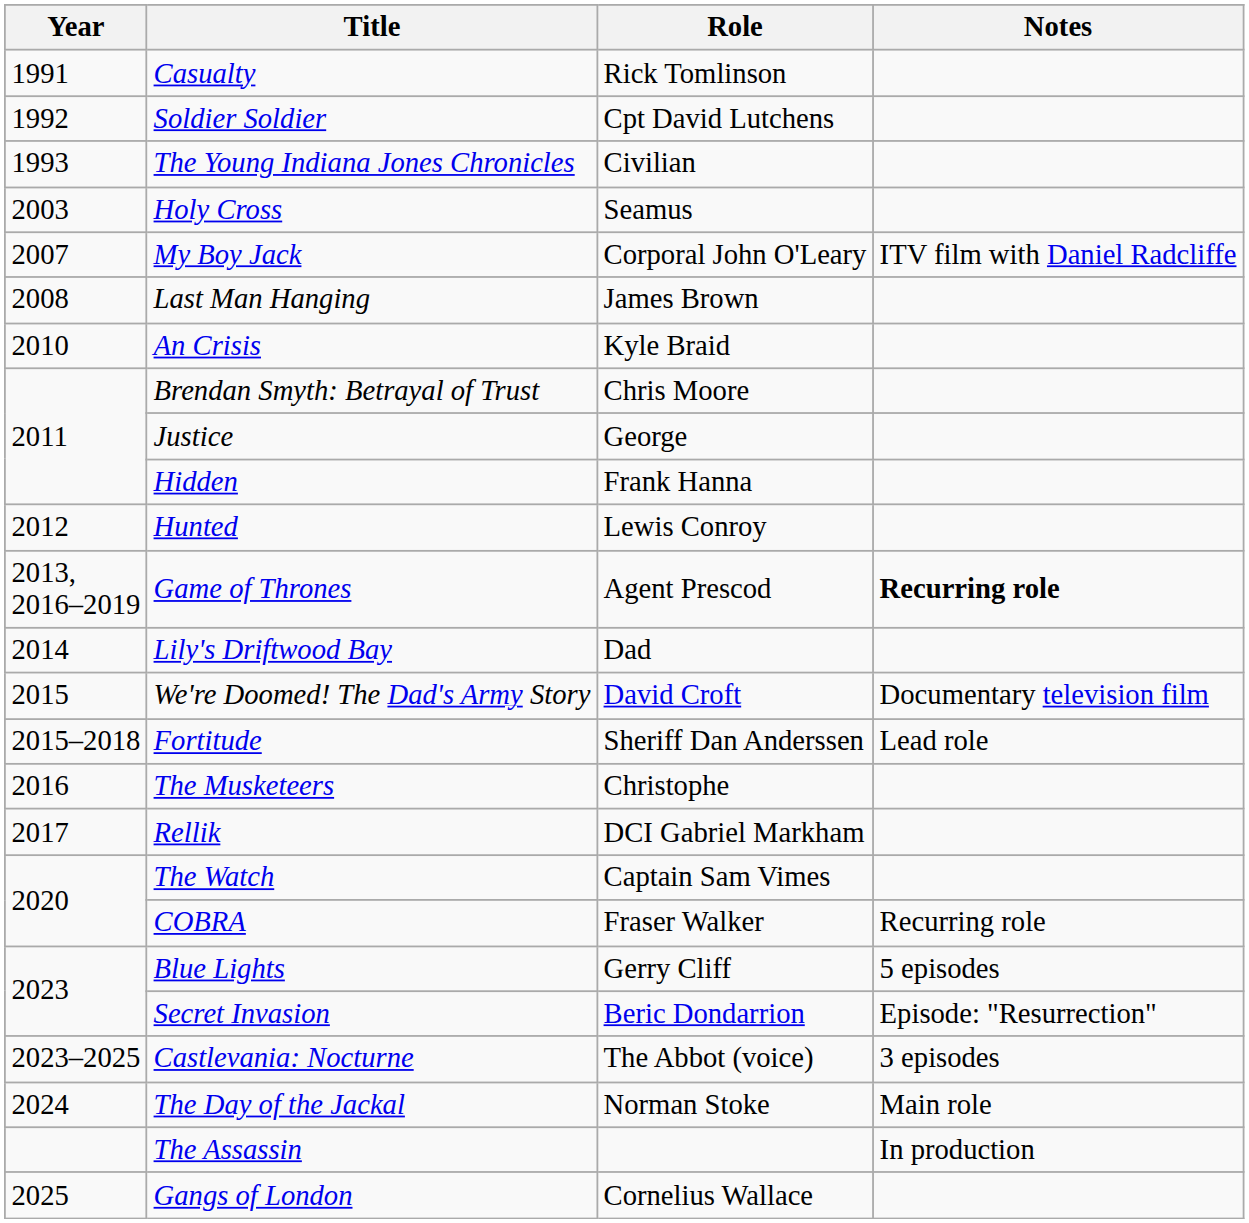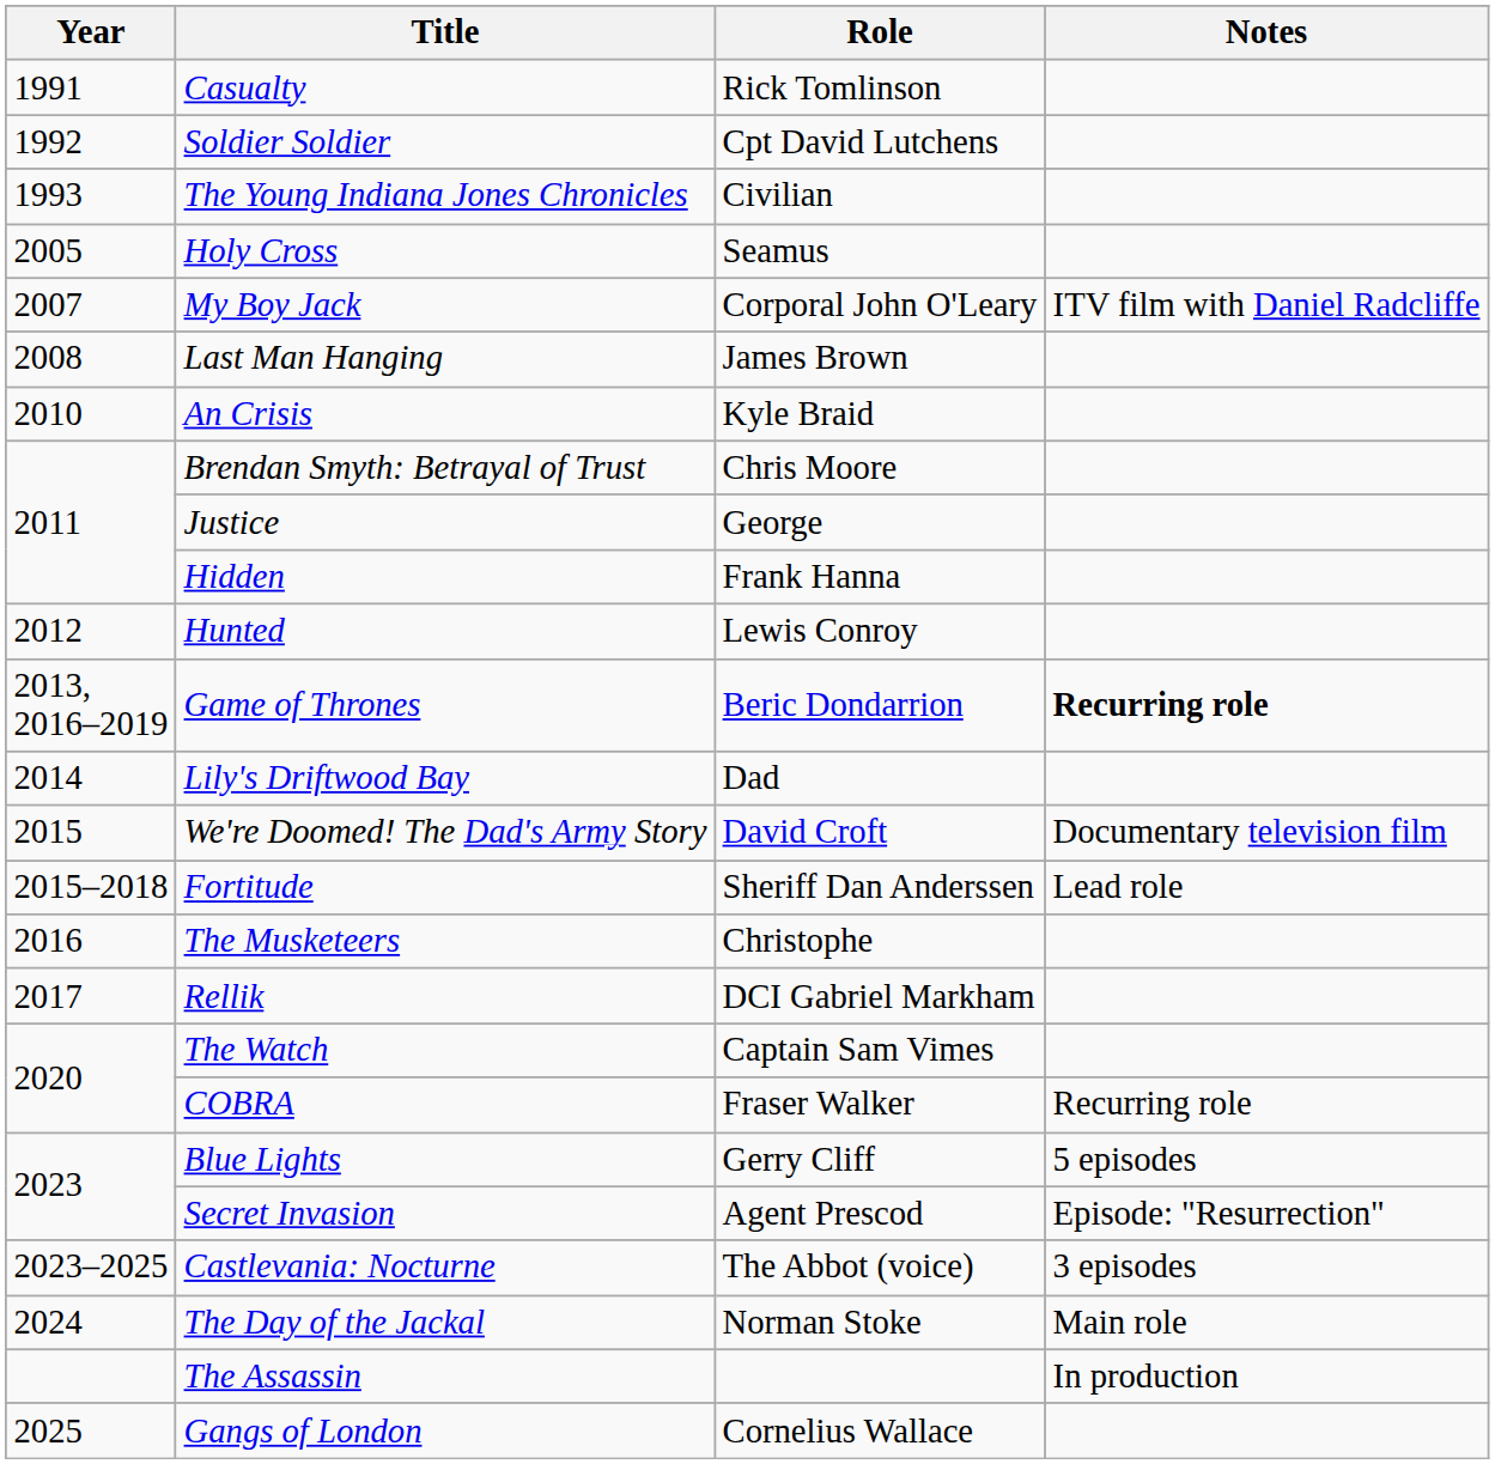Holy Cross | Year: 2003 -> 2005
Game of Thrones | Role: Agent Prescod -> Beric Dondarrion
Secret Invasion | Role: Beric Dondarrion -> Agent Prescod
